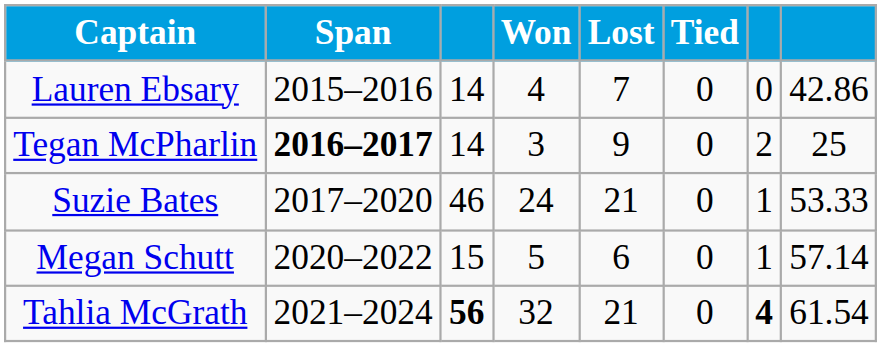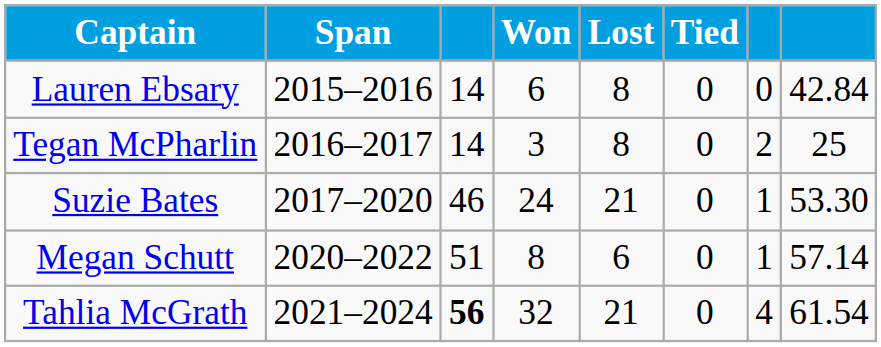Lauren Ebsary | Won: 4 -> 6
Lauren Ebsary | Lost: 7 -> 8
Lauren Ebsary | column 8: 42.86 -> 42.84
Tegan McPharlin | Span: bold -> normal
Tegan McPharlin | Lost: 9 -> 8
Suzie Bates | column 8: 53.33 -> 53.30
Megan Schutt | column 3: 15 -> 51
Megan Schutt | Won: 5 -> 8
Tahlia McGrath | column 7: bold -> normal
